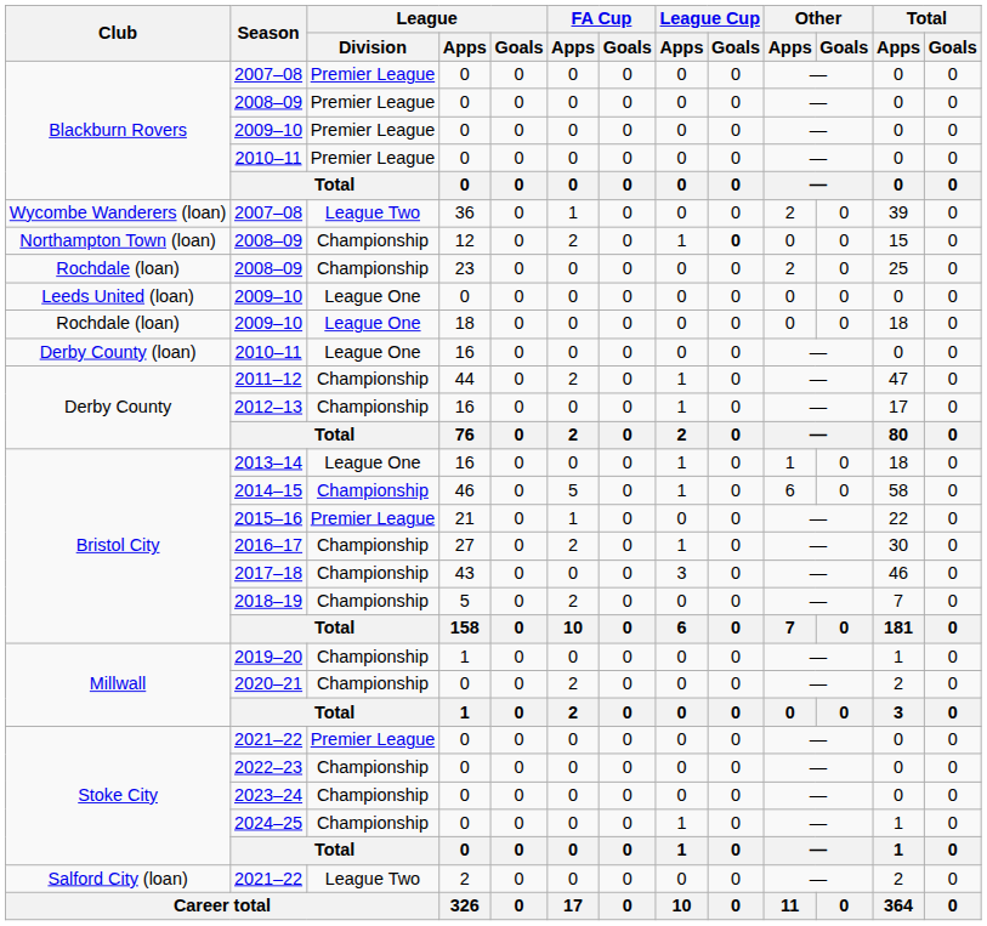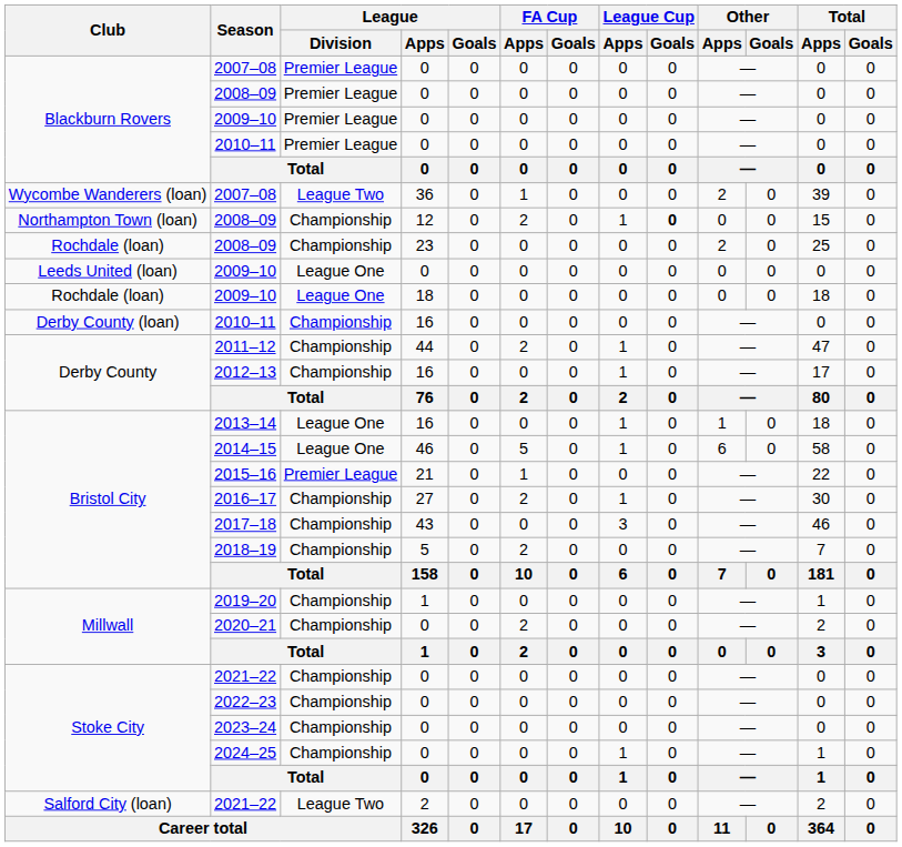Derby County (loan) / 2010–11 | League / Division: League One -> Championship
2014–15 | League / Division: Championship -> League One
Stoke City / 2021–22 | League / Division: Premier League -> Championship
